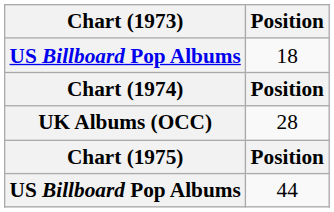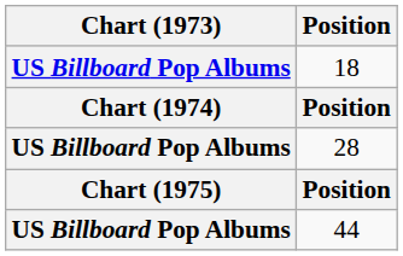28 | Chart (1973): UK Albums (OCC) -> US Billboard Pop Albums
